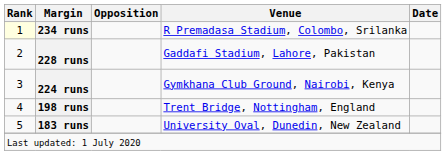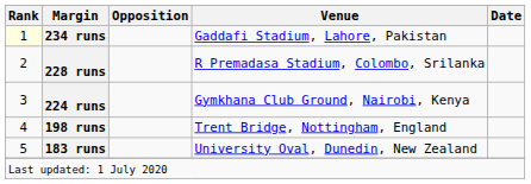234 runs | Venue: R Premadasa Stadium, Colombo, Srilanka -> Gaddafi Stadium, Lahore, Pakistan
228 runs | Venue: Gaddafi Stadium, Lahore, Pakistan -> R Premadasa Stadium, Colombo, Srilanka
